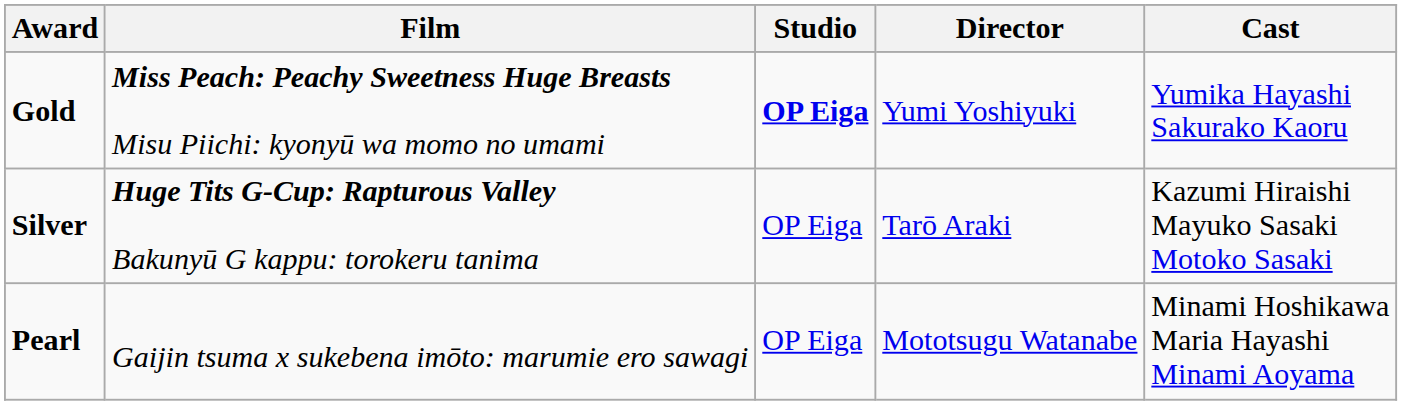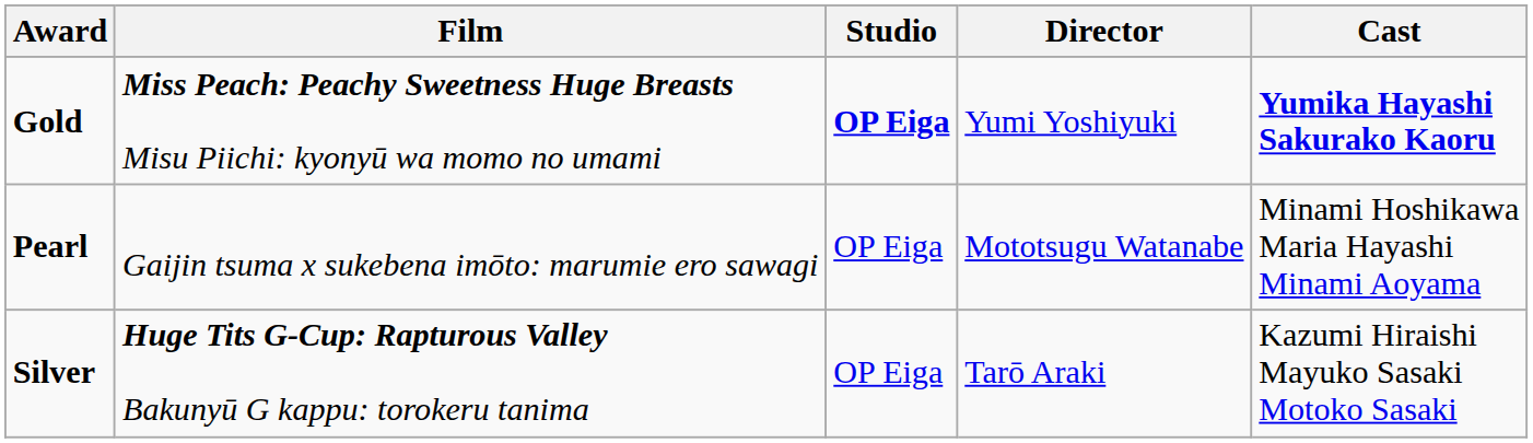Gold | Cast: normal -> bold
rows swapped: Silver <-> Pearl
